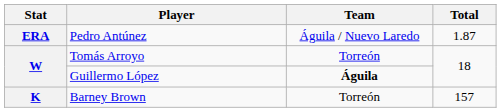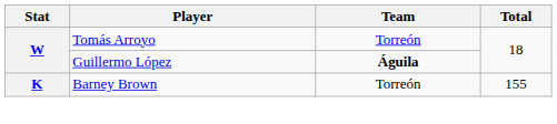- row: ERA | Pedro Antúnez | Águila / Nuevo Laredo | 1.87
Barney Brown | Total: 157 -> 155
